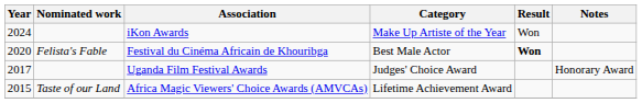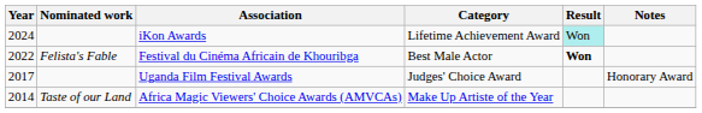iKon Awards | Category: Make Up Artiste of the Year -> Lifetime Achievement Award
iKon Awards | Result: no background -> paleturquoise background
Festival du Cinéma Africain de Khouribga | Year: 2020 -> 2022
Africa Magic Viewers' Choice Awards (AMVCAs) | Year: 2015 -> 2014
Africa Magic Viewers' Choice Awards (AMVCAs) | Category: Lifetime Achievement Award -> Make Up Artiste of the Year
